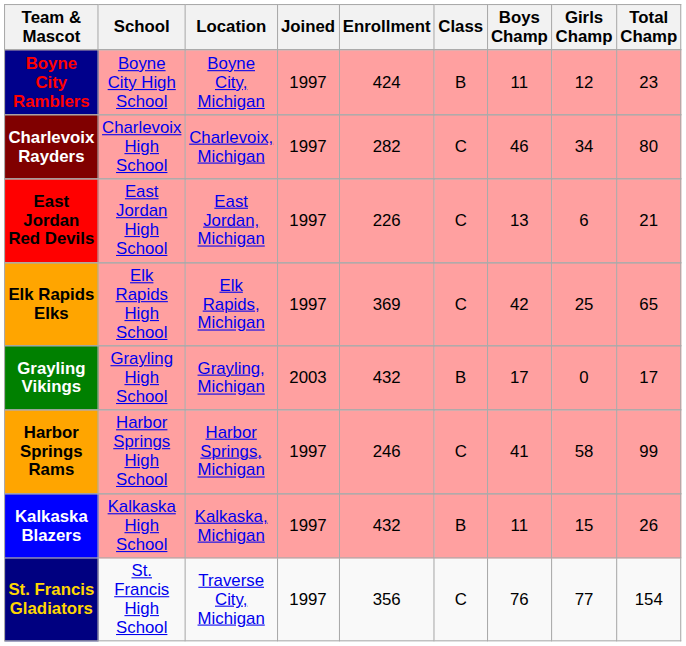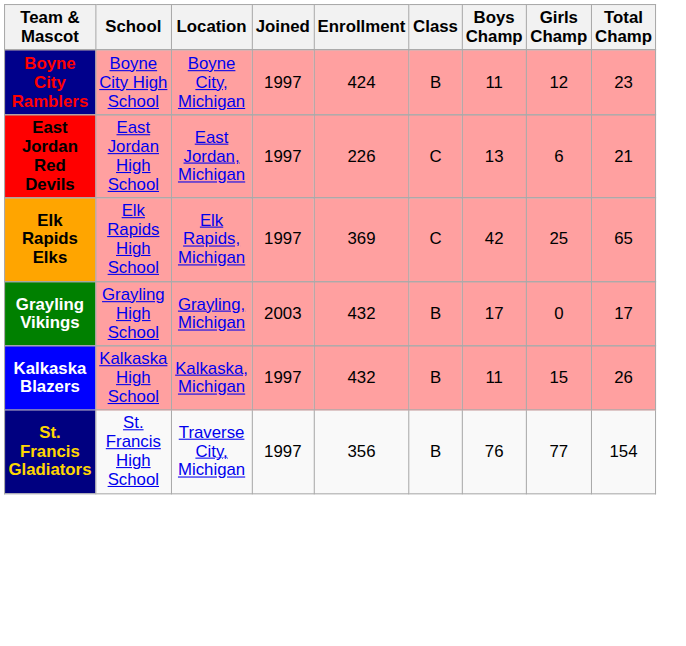- row: Charlevoix Rayders | Charlevoix High School | Charlevoix, Michigan | 1997 | 282 | C | 46 | 34 | 80
- row: Harbor Springs Rams | Harbor Springs High School | Harbor Springs, Michigan | 1997 | 246 | C | 41 | 58 | 99
St. Francis Gladiators | Class: C -> B
